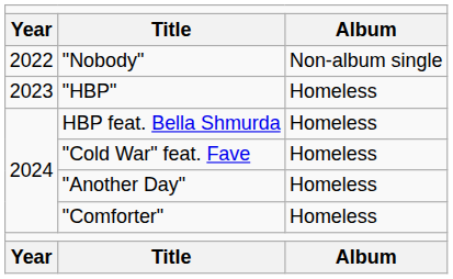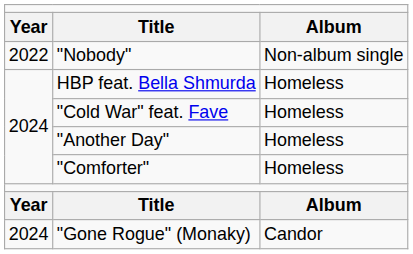- row: 2023 | "HBP" | Homeless
+ row: 2024 | "Gone Rogue" (Monaky) | Candor
